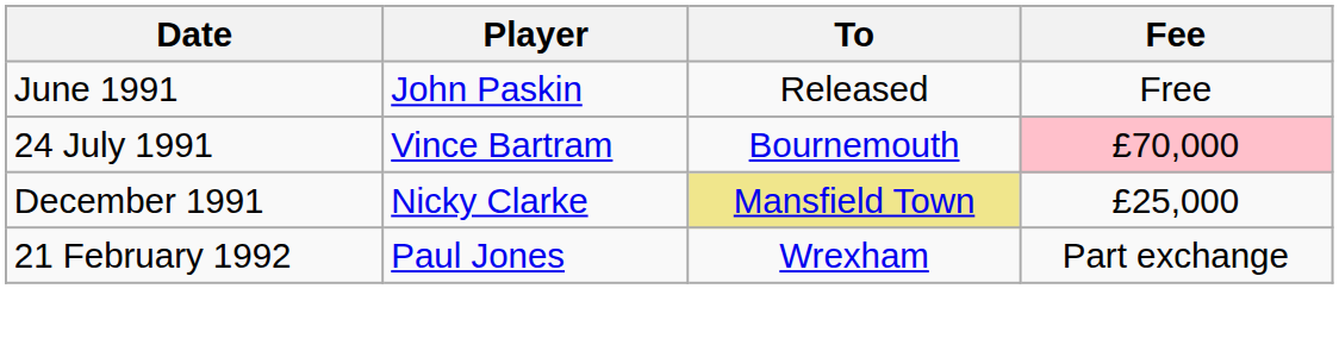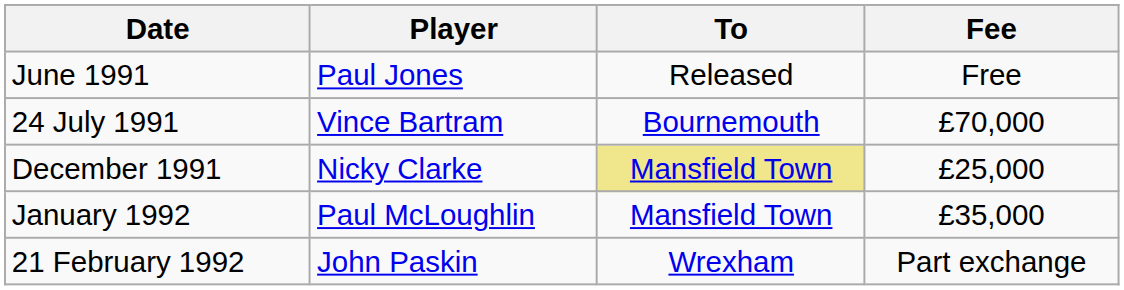June 1991 | Player: John Paskin -> Paul Jones
24 July 1991 | Fee: pink background -> no background
+ row: January 1992 | Paul McLoughlin | Mansfield Town | £35,000
21 February 1992 | Player: Paul Jones -> John Paskin
